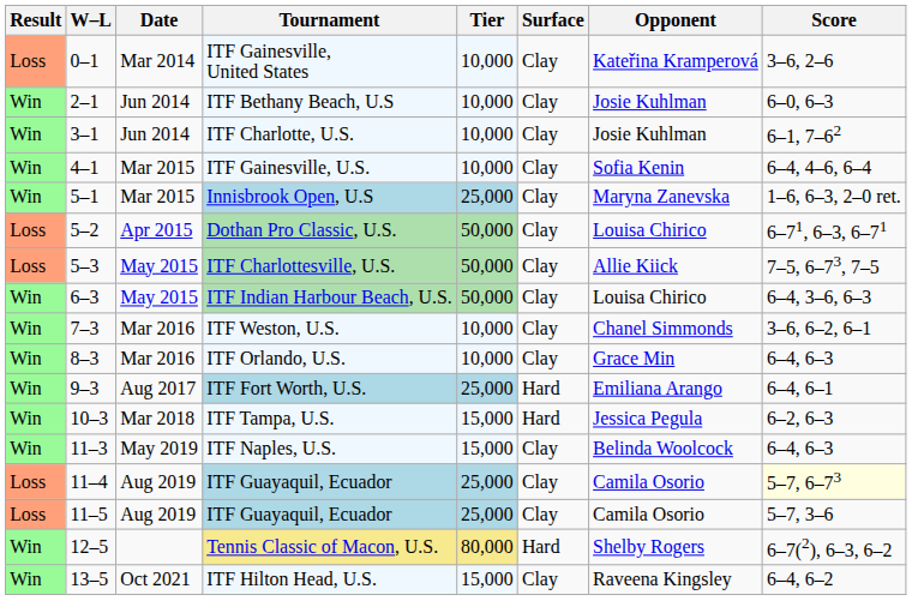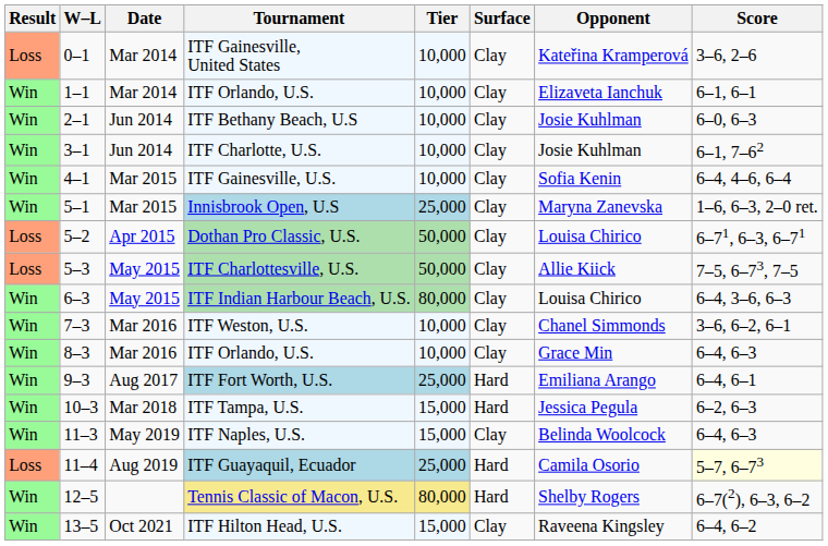+ row: Win | 1–1 | Mar 2014 | ITF Orlando, U.S. | 10,000 | Clay | Elizaveta Ianchuk | 6–1, 6–1
6–3 | Tier: 50,000 -> 80,000
11–4 | Surface: Clay -> Hard
- row: Loss | 11–5 | Aug 2019 | ITF Guayaquil, Ecuador | 25,000 | Clay | Camila Osorio | 5–7, 3–6
